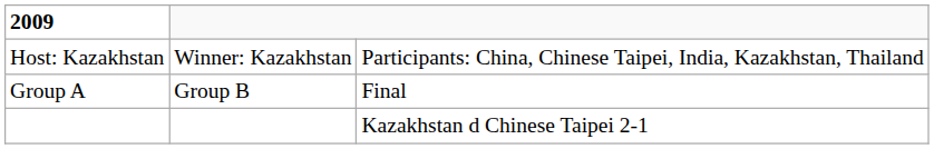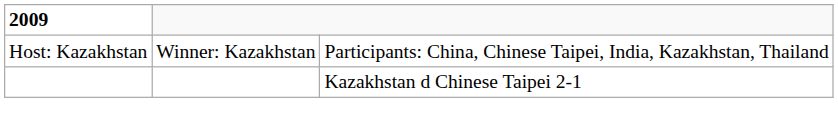- row: Group A | Group B | Final
